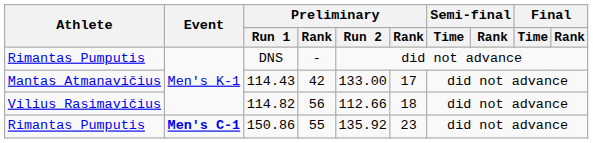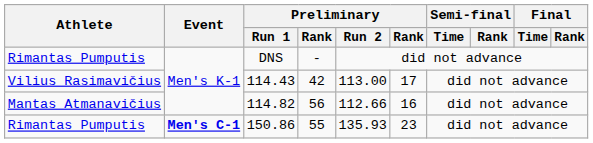114.43 | Athlete: Mantas Atmanavičius -> Vilius Rasimavičius
114.43 | Preliminary / Run 2: 133.00 -> 113.00
114.82 | Athlete: Vilius Rasimavičius -> Mantas Atmanavičius
114.82 | column 6: 18 -> 16
150.86 | Preliminary / Run 2: 135.92 -> 135.93
